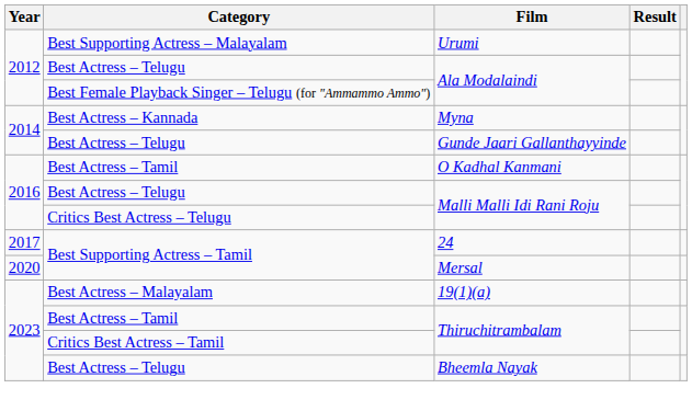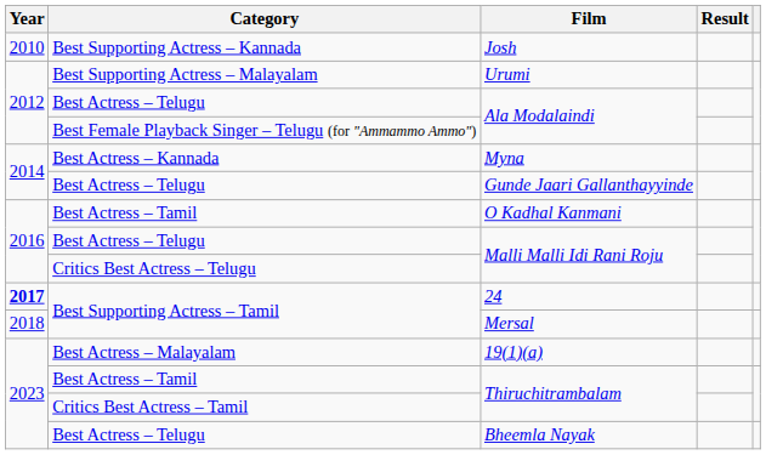+ row: 2010 | Best Supporting Actress – Kannada | Josh
24 | Year: normal -> bold
Mersal | Year: 2020 -> 2018
